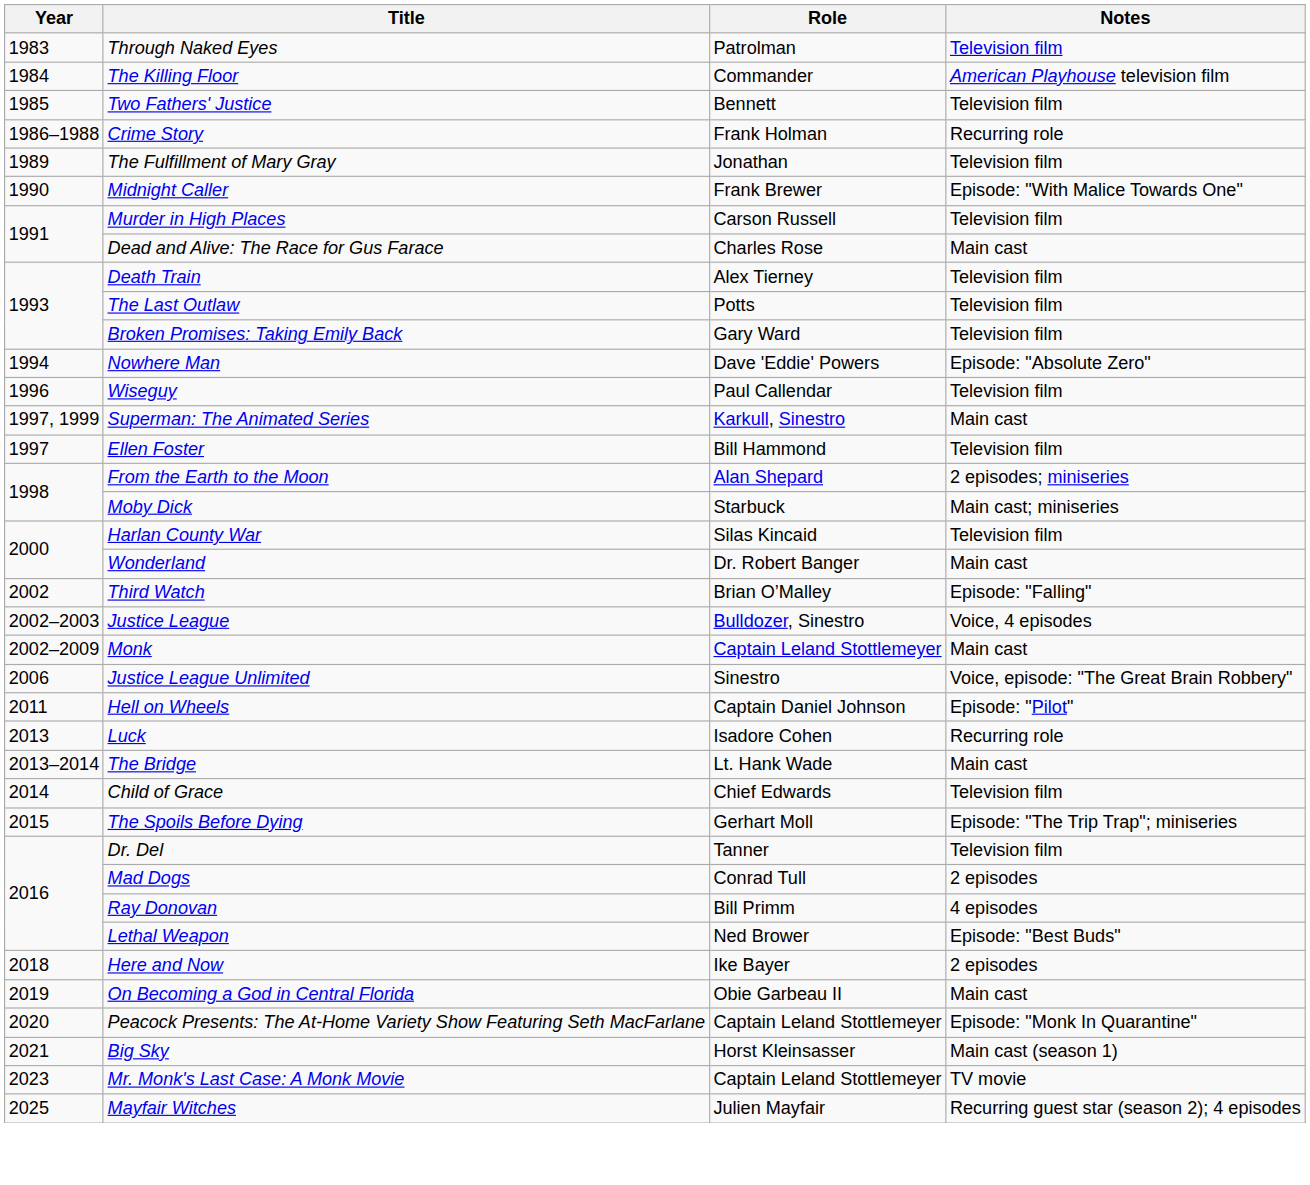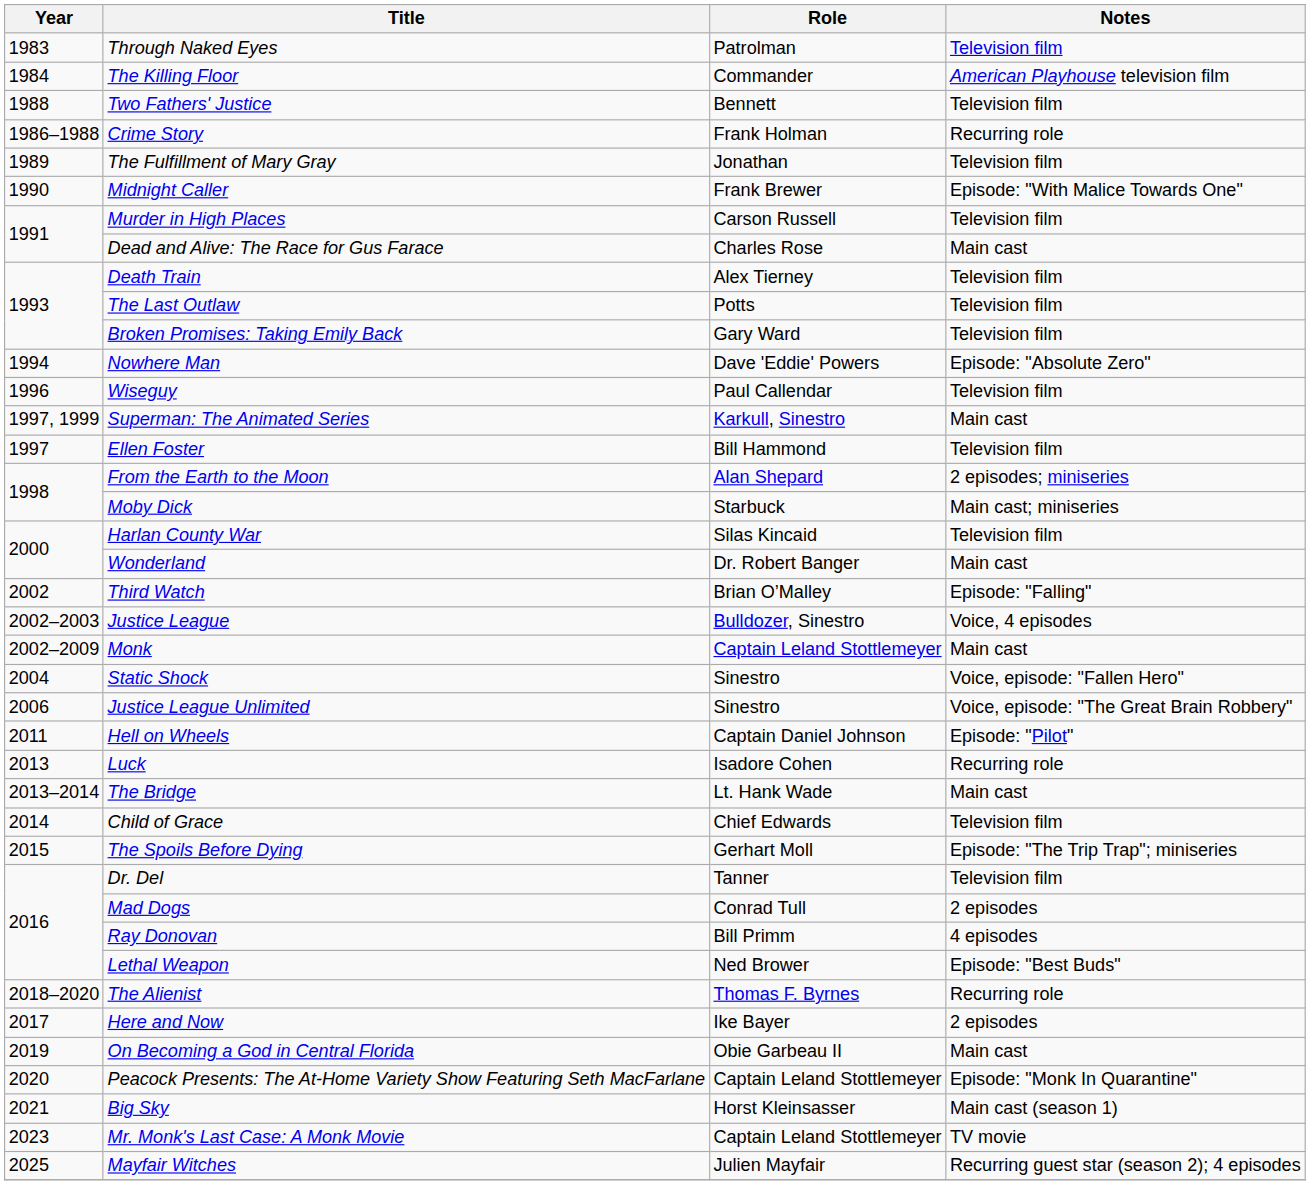Two Fathers' Justice | Year: 1985 -> 1988
+ row: 2004 | Static Shock | Sinestro | Voice, episode: "Fallen Hero"
+ row: 2018–2020 | The Alienist | Thomas F. Byrnes | Recurring role
Here and Now | Year: 2018 -> 2017
